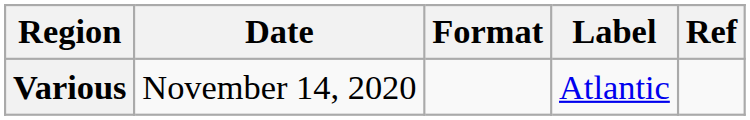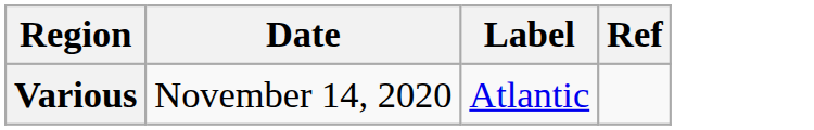- column: Format
